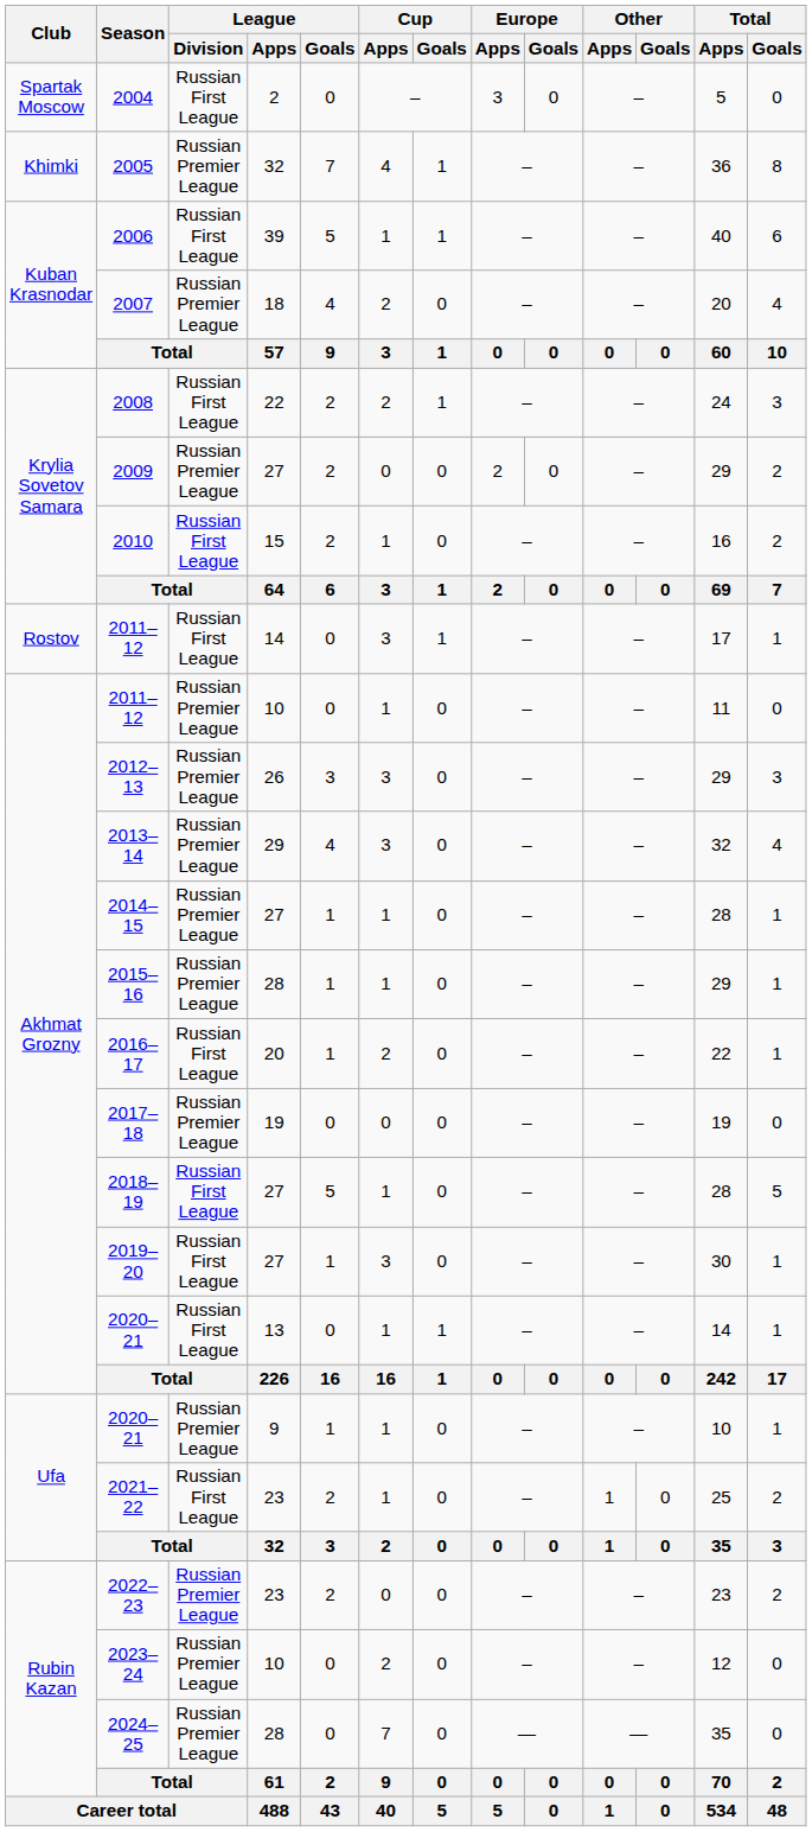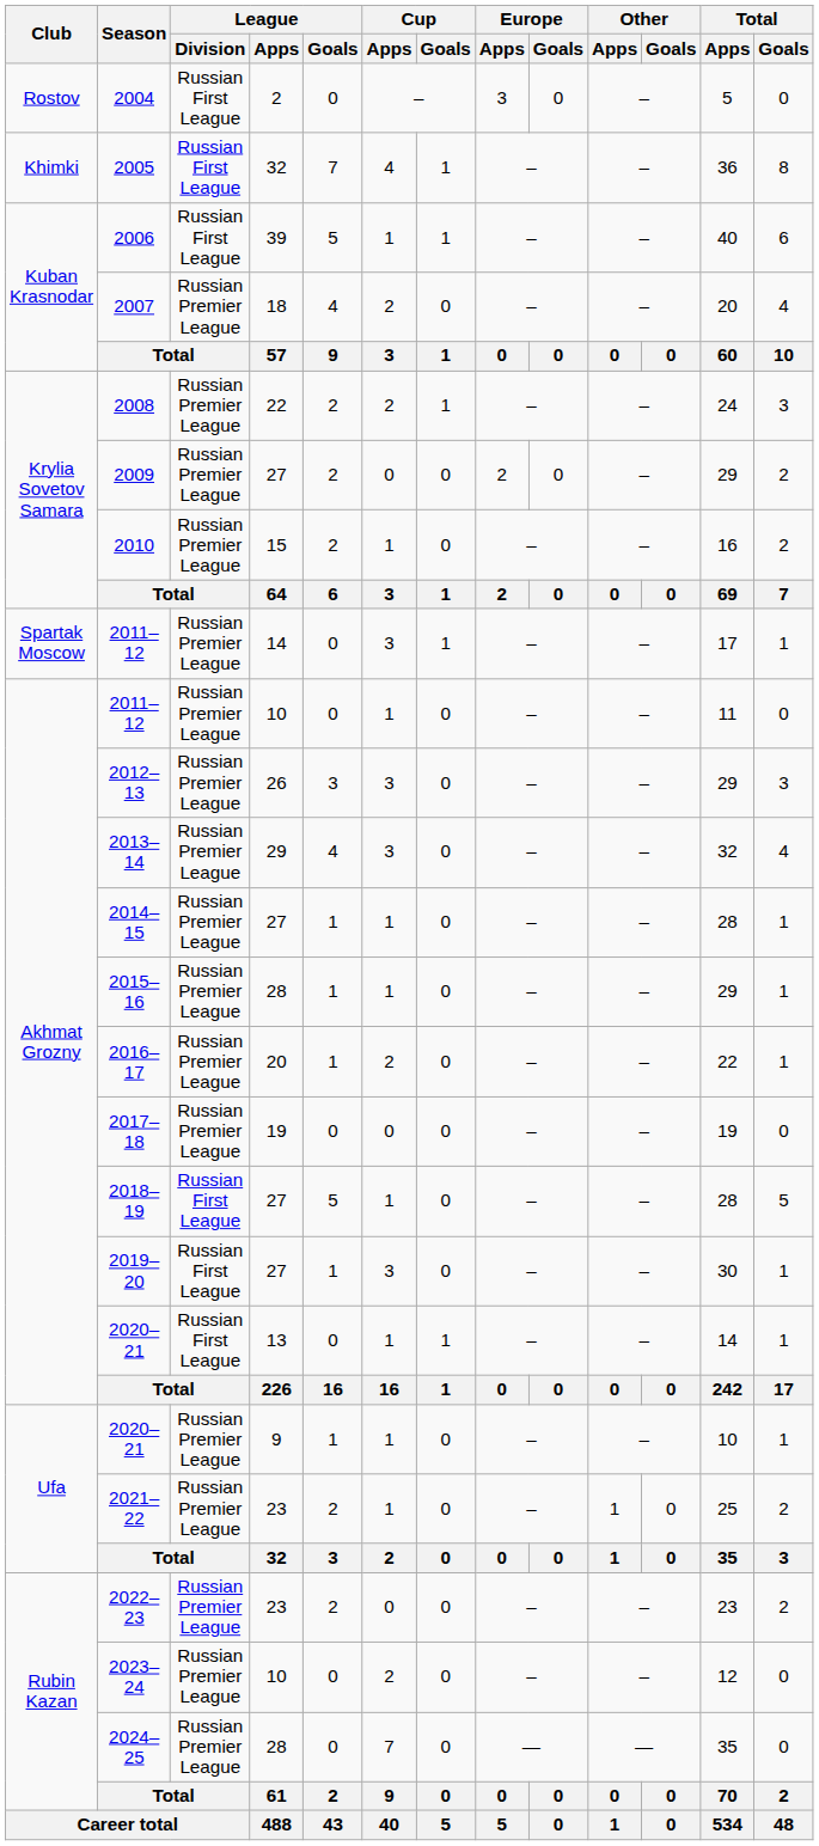2004 | Club: Spartak Moscow -> Rostov
2005 | League / Division: Russian Premier League -> Russian First League
2008 | League / Division: Russian First League -> Russian Premier League
2010 | League / Division: Russian First League -> Russian Premier League
2011–12 / 14 | Club: Rostov -> Spartak Moscow
2011–12 / 14 | League / Division: Russian First League -> Russian Premier League
2016–17 | League / Division: Russian First League -> Russian Premier League
2021–22 | League / Division: Russian First League -> Russian Premier League
